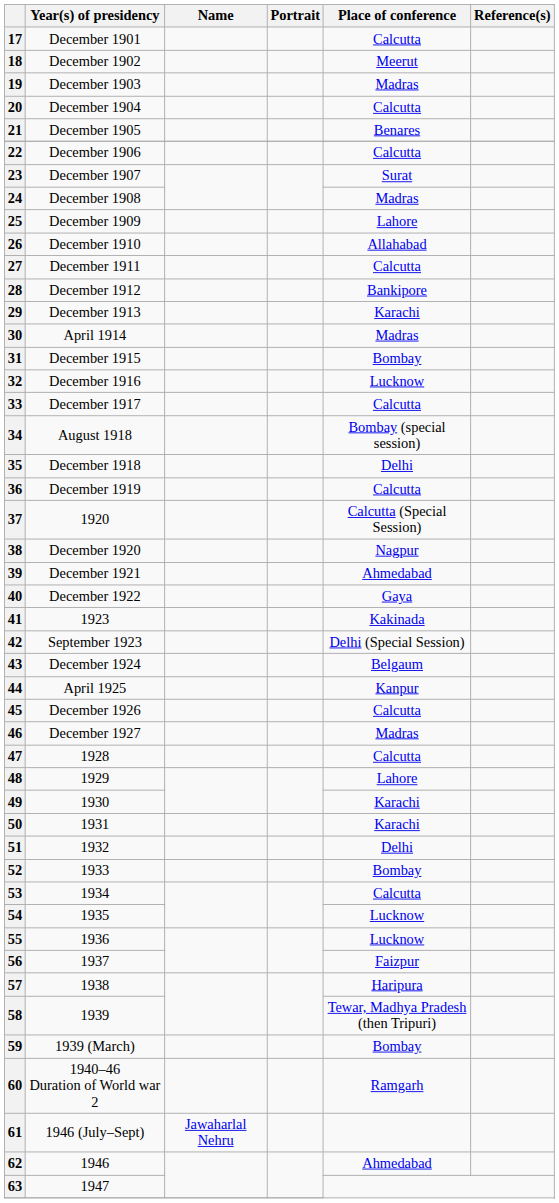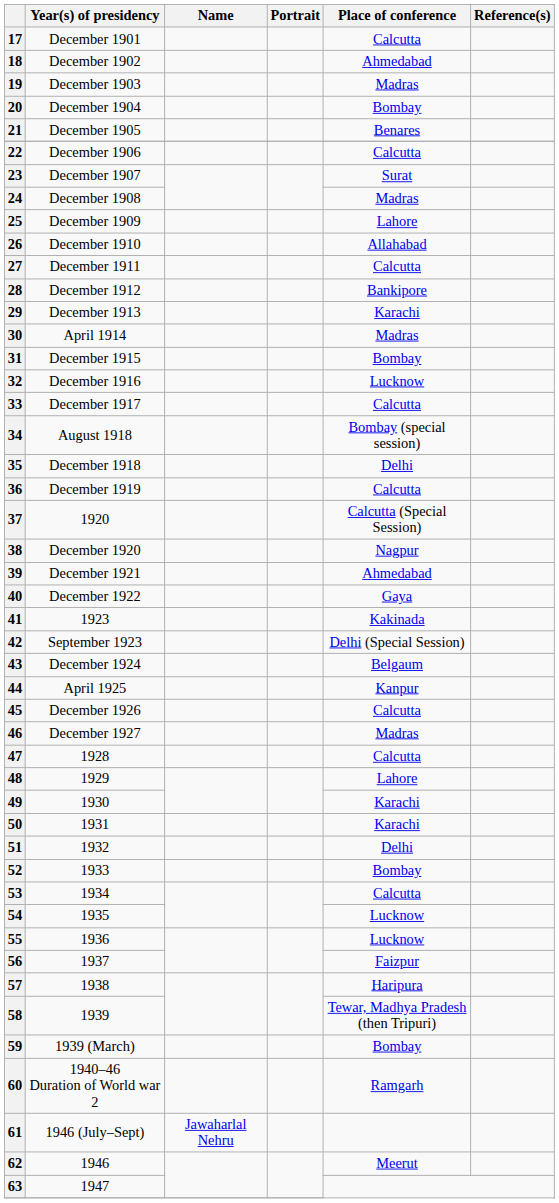18 | Place of conference: Meerut -> Ahmedabad
20 | Place of conference: Calcutta -> Bombay
62 | Place of conference: Ahmedabad -> Meerut
